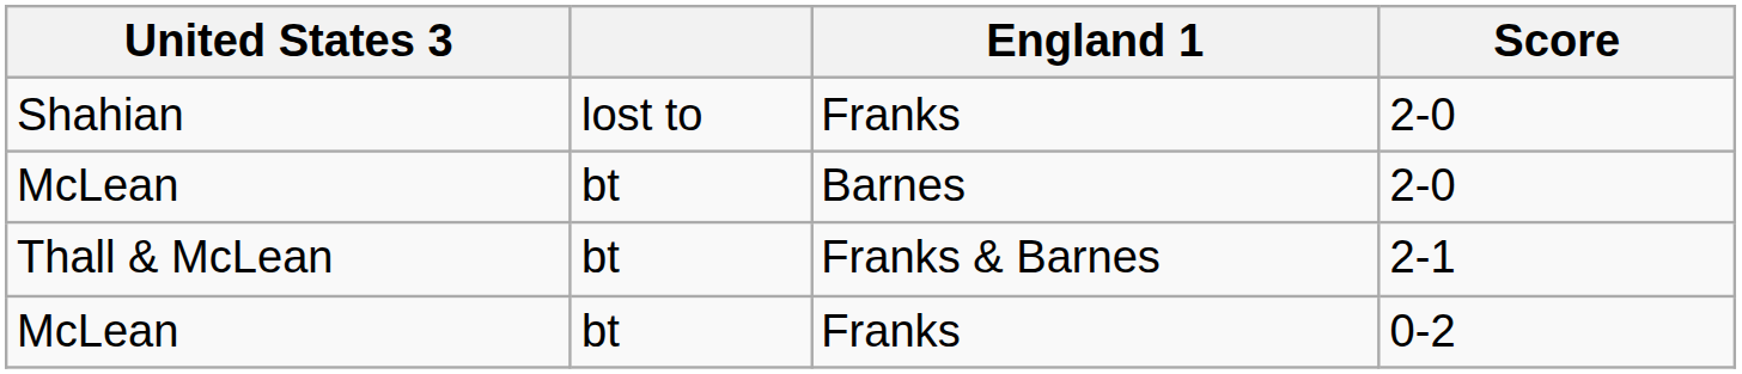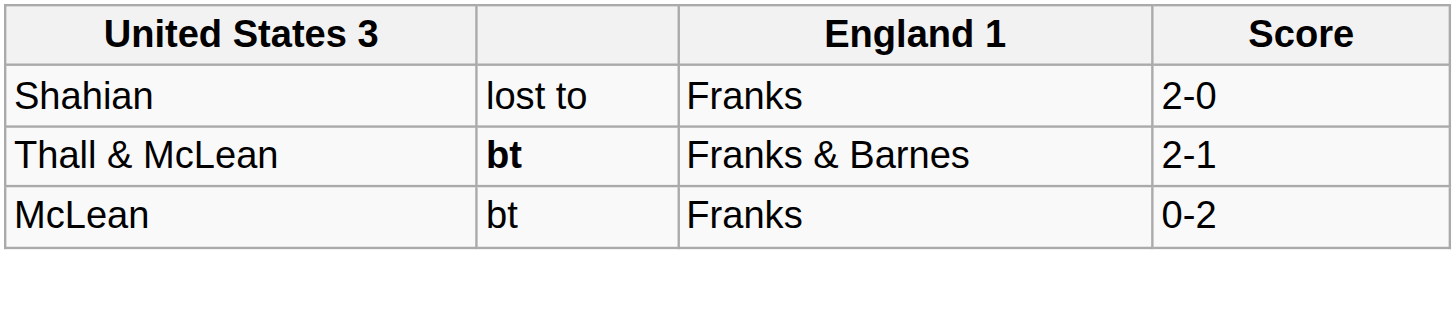- row: McLean | bt | Barnes | 2-0
Thall & McLean | column 2: normal -> bold
